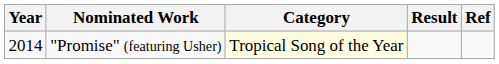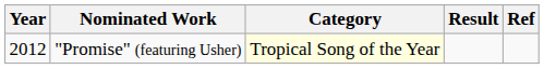"Promise" (featuring Usher) | Year: 2014 -> 2012
